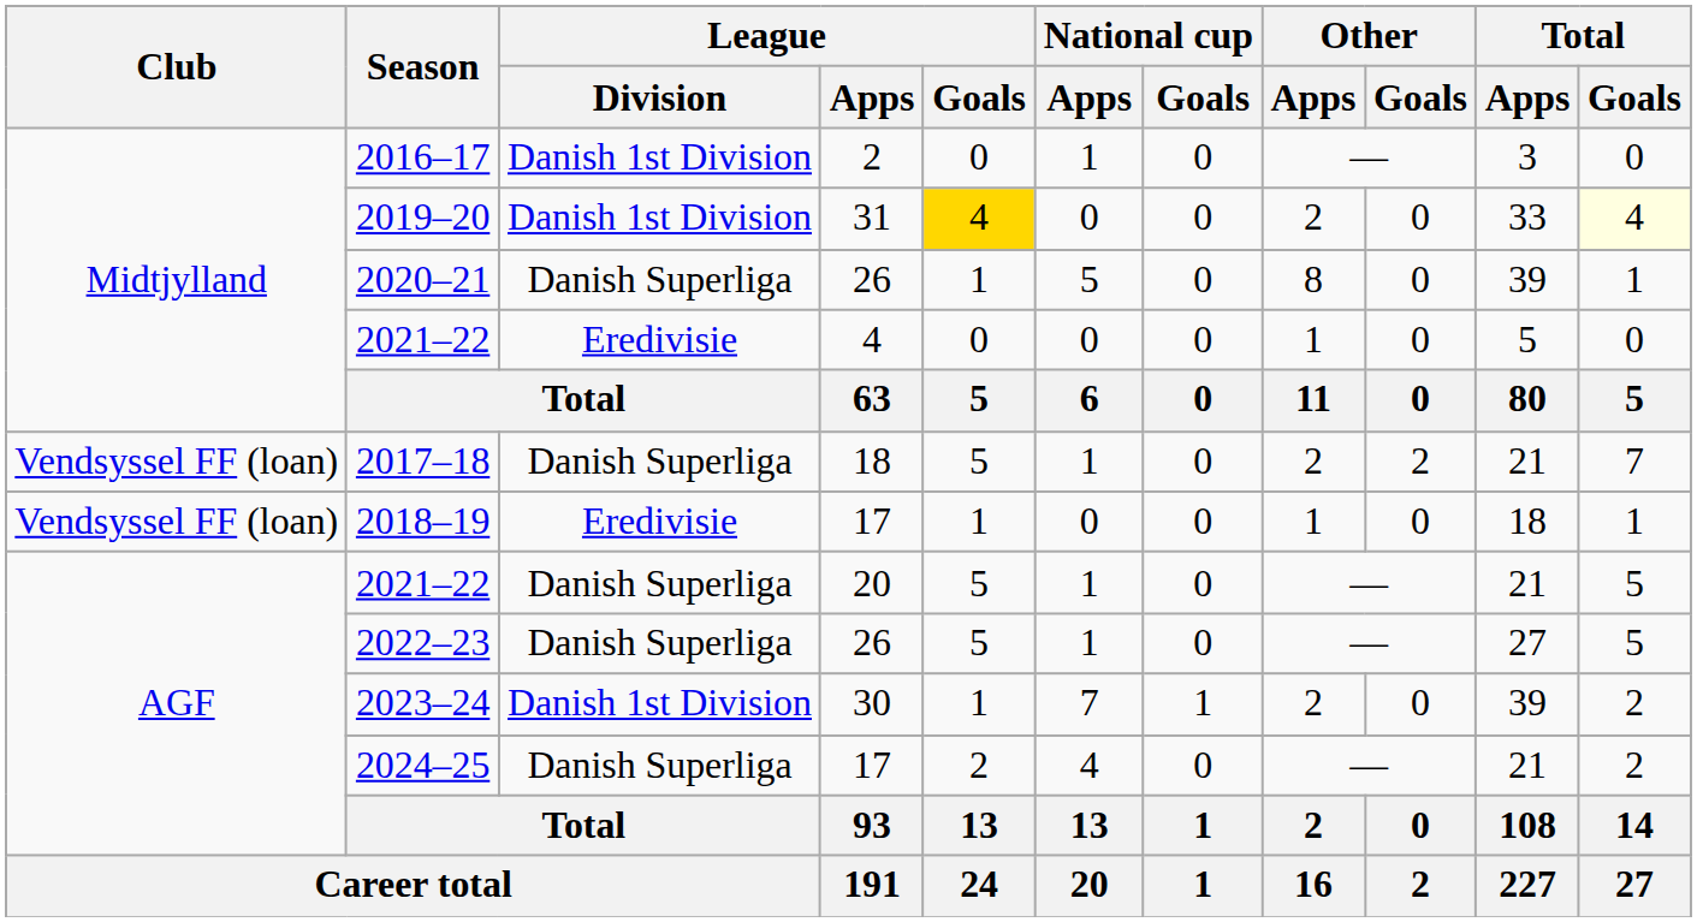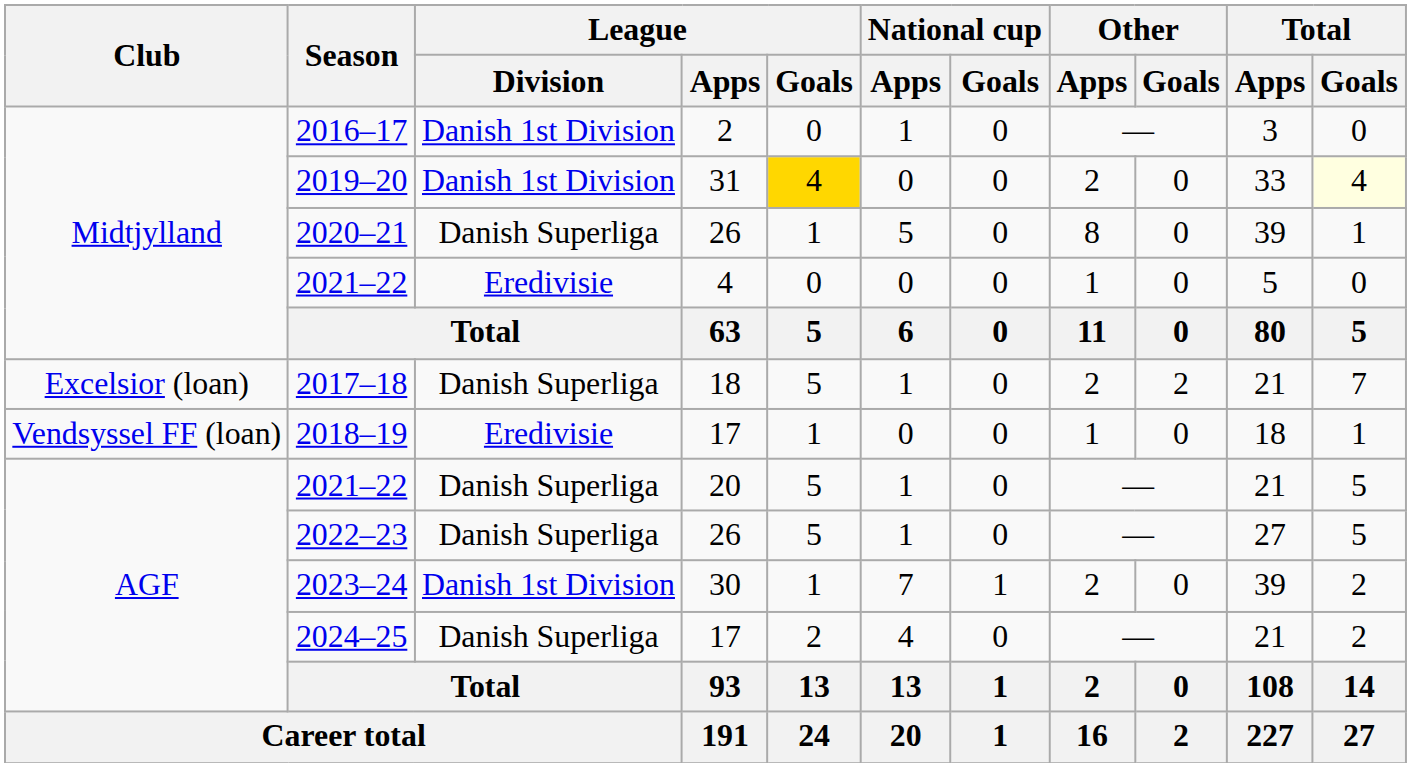2017–18 | Club: Vendsyssel FF (loan) -> Excelsior (loan)
